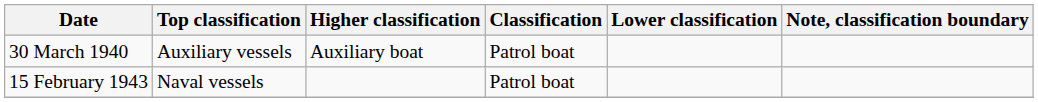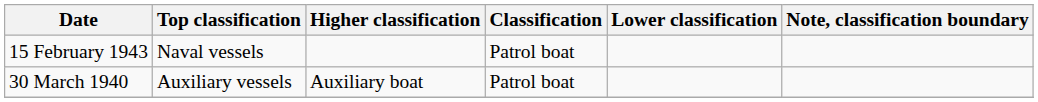rows swapped: 30 March 1940 <-> 15 February 1943
